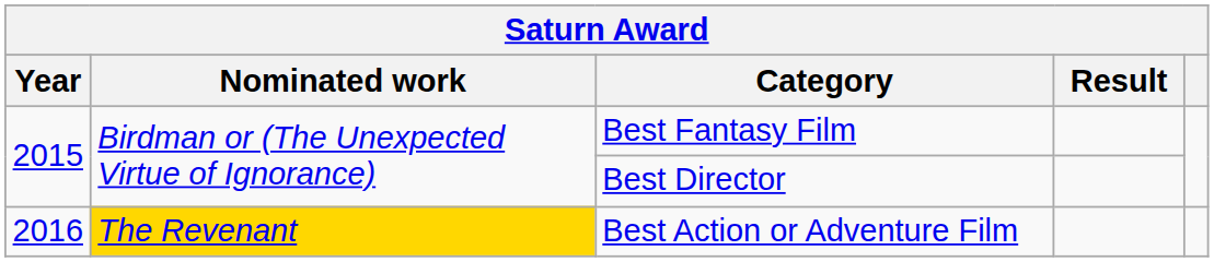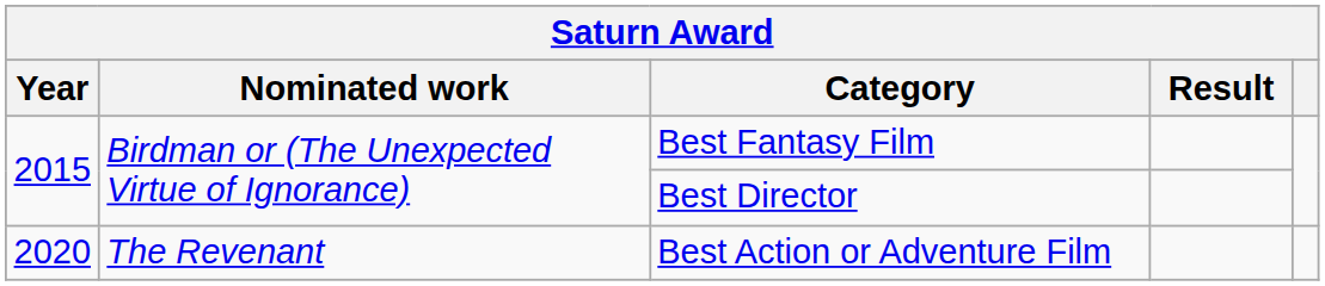Best Action or Adventure Film | Year: 2016 -> 2020
Best Action or Adventure Film | Nominated work: gold background -> no background
